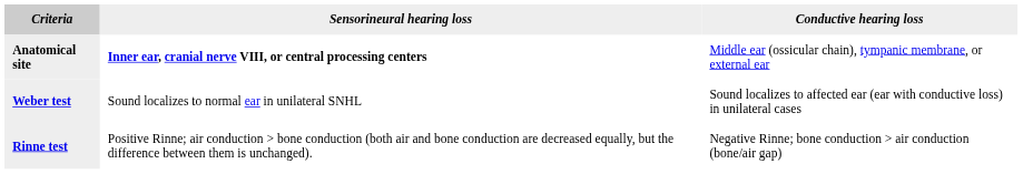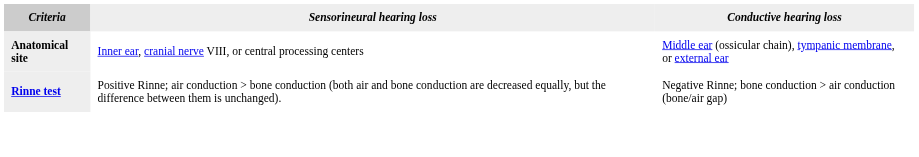Anatomical site | Sensorineural hearing loss: bold -> normal
- row: Weber test | Sound localizes to normal ear in unilateral SNHL | Sound localizes to affected ear (ear with conductive loss) in unilateral cases
